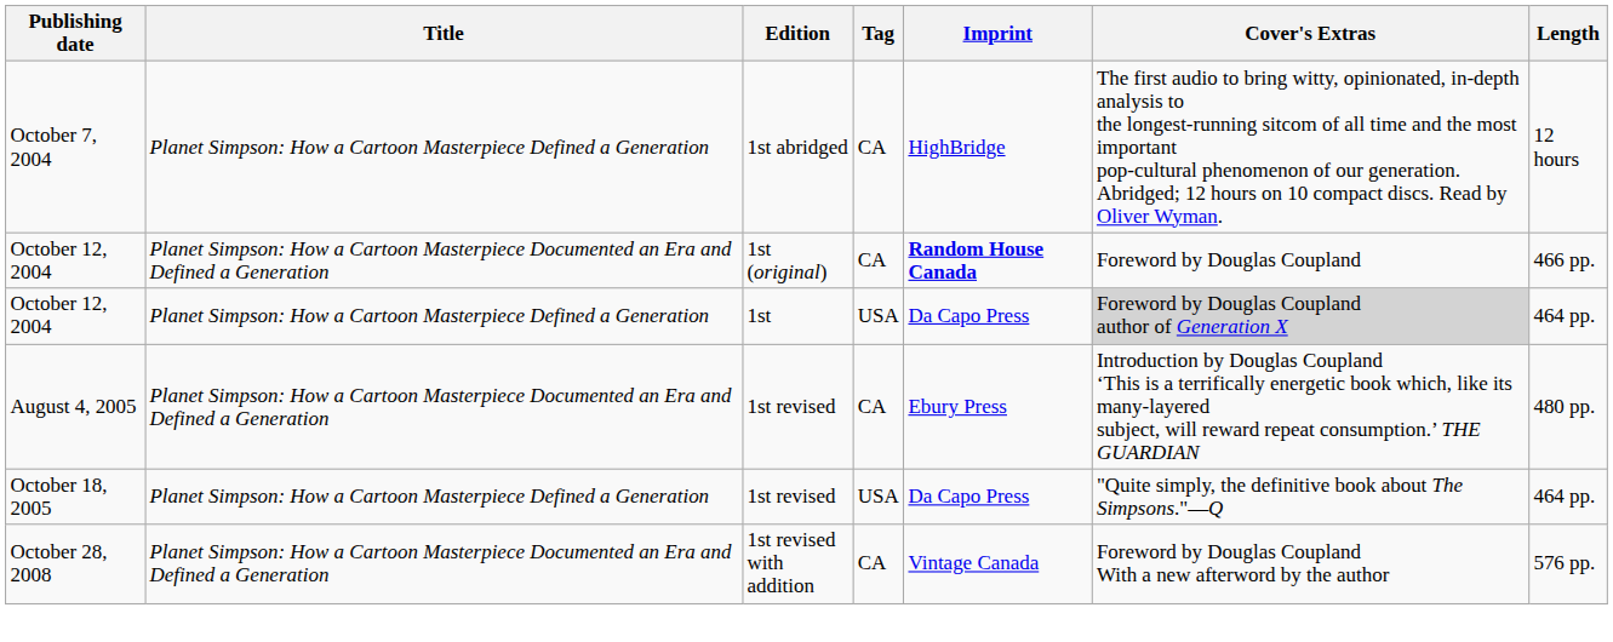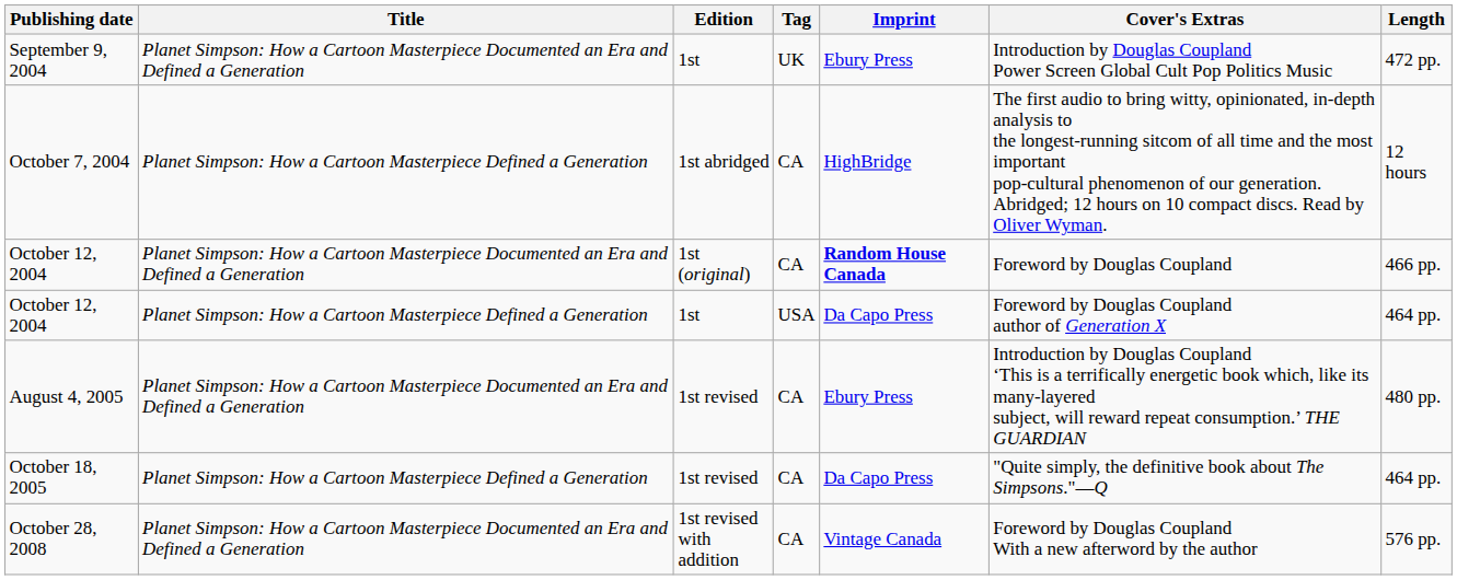+ row: September 9, 2004 | Planet Simpson: How a Cartoon Masterpiece Documented an Era and Defined a Generation | 1st | UK | Ebury Press | Introduction by Douglas Coupland Power Screen Global Cult Pop Politics Music | 472 pp.
October 12, 2004 / 1st | Cover's Extras: lightgrey background -> no background
October 18, 2005 | Tag: USA -> CA
